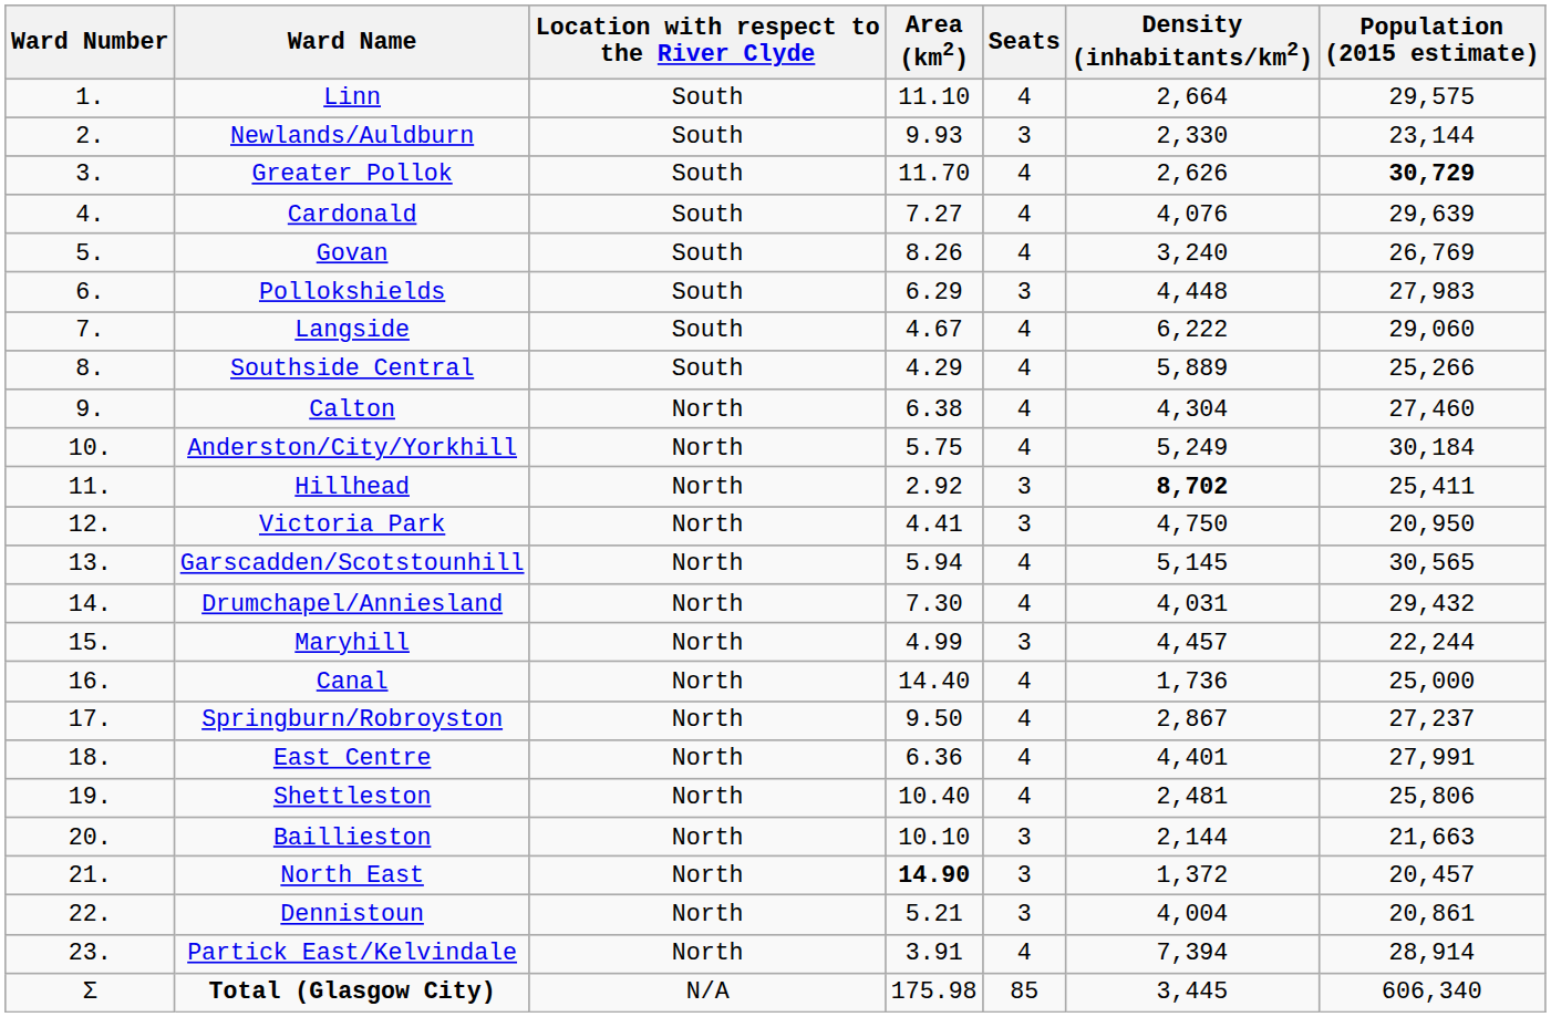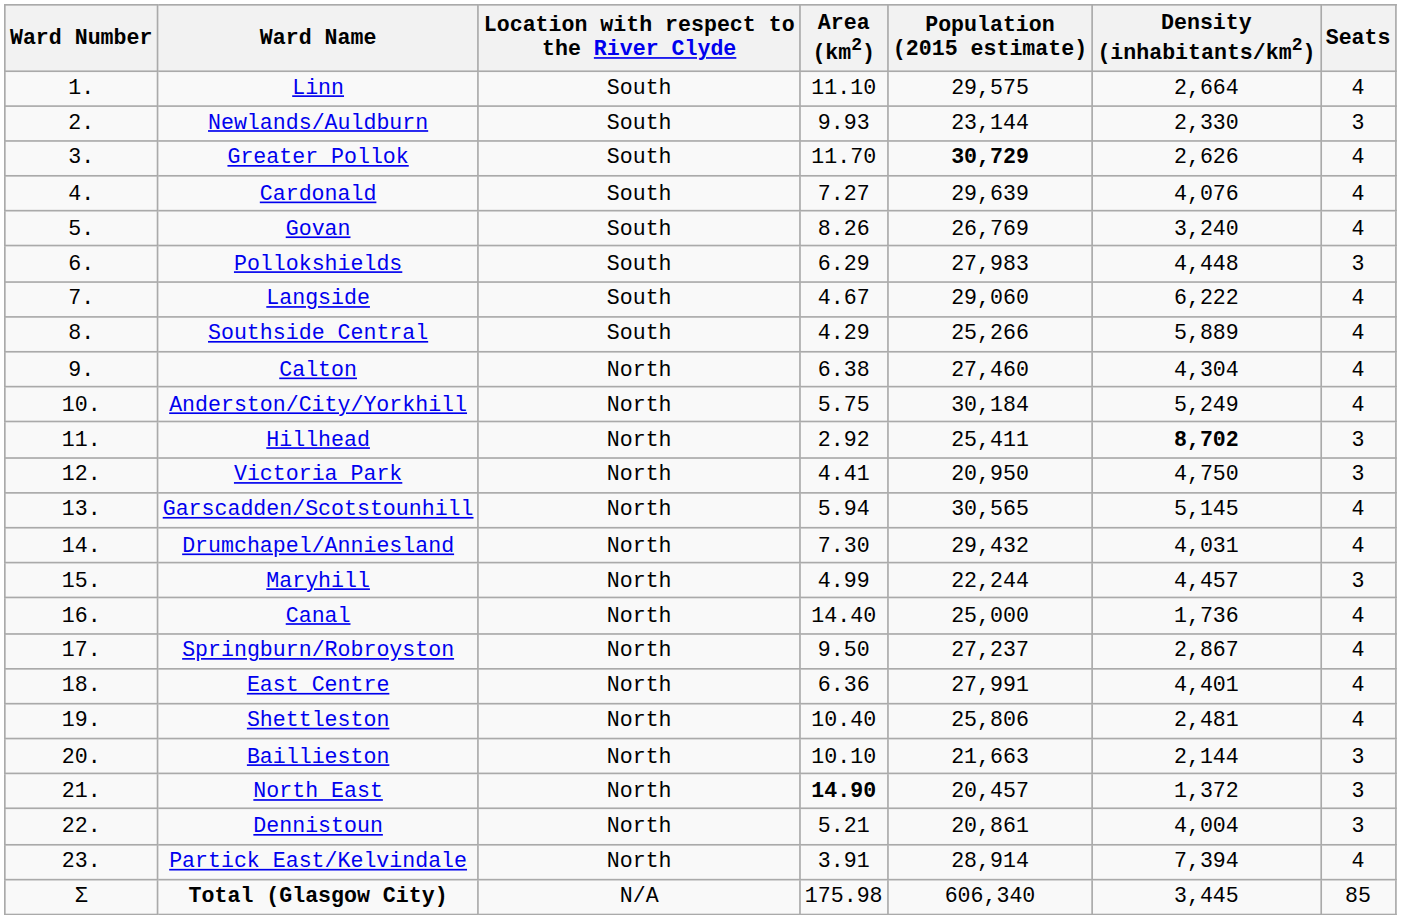columns swapped: Population (2015 estimate) <-> Seats
